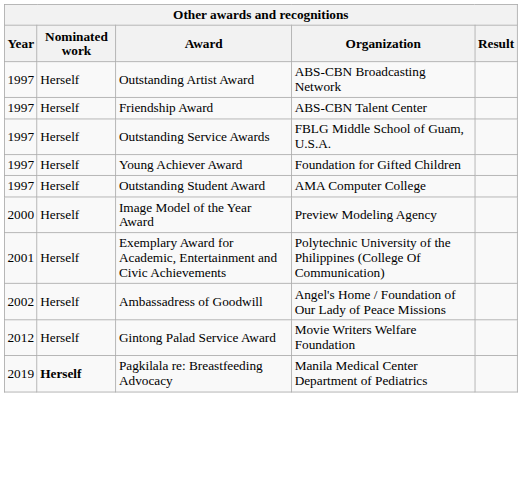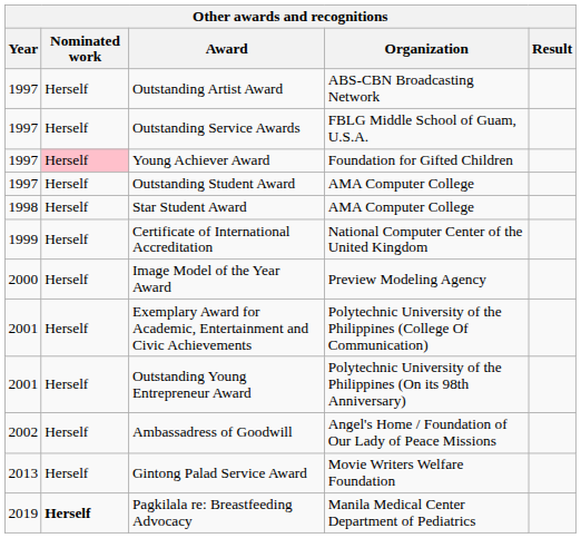- row: 1997 | Herself | Friendship Award | ABS-CBN Talent Center
Young Achiever Award | Nominated work: no background -> pink background
+ row: 1998 | Herself | Star Student Award | AMA Computer College
+ row: 1999 | Herself | Certificate of International Accreditation | National Computer Center of the United Kingdom
+ row: 2001 | Herself | Outstanding Young Entrepreneur Award | Polytechnic University of the Philippines (On its 98th Anniversary)
Gintong Palad Service Award | Year: 2012 -> 2013
